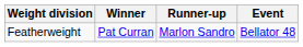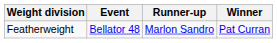columns swapped: Winner <-> Event
